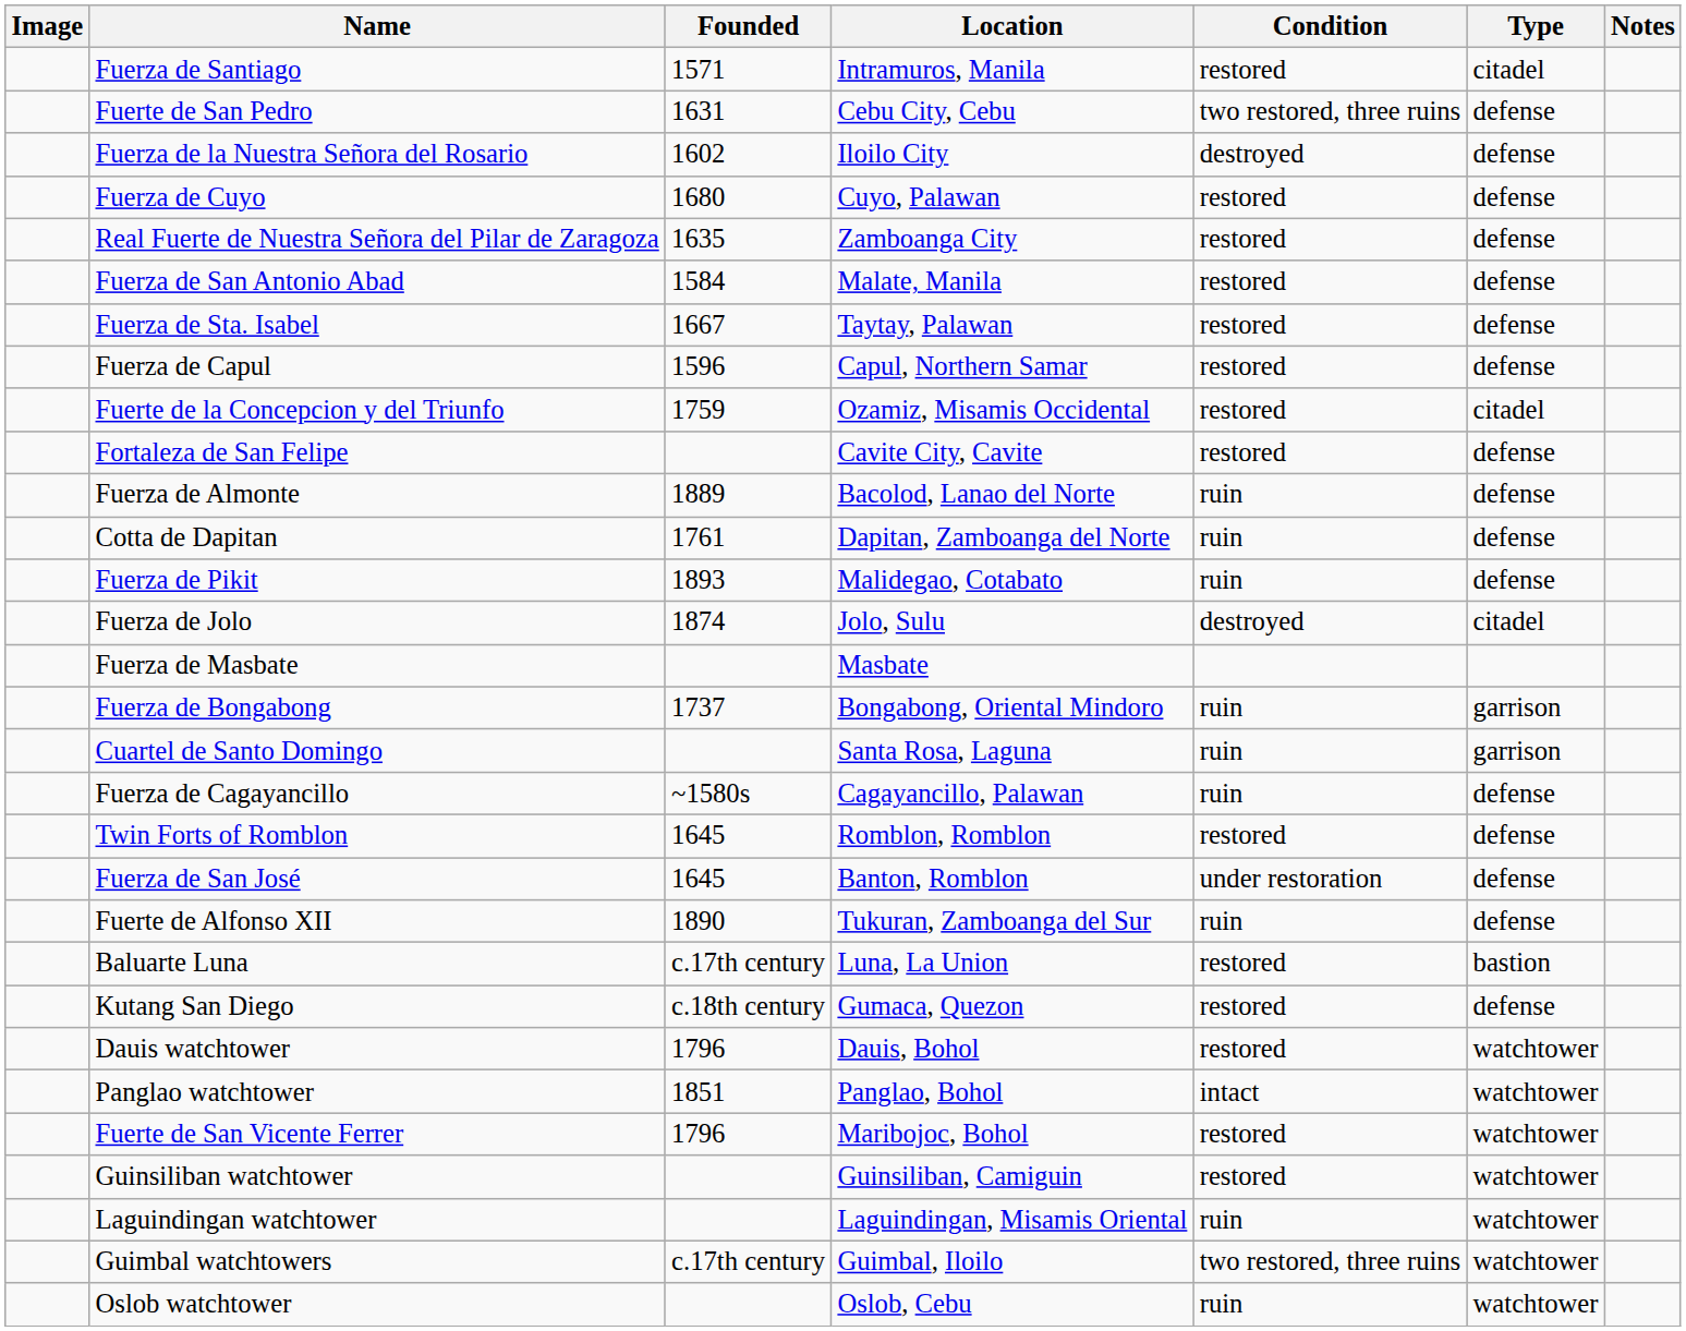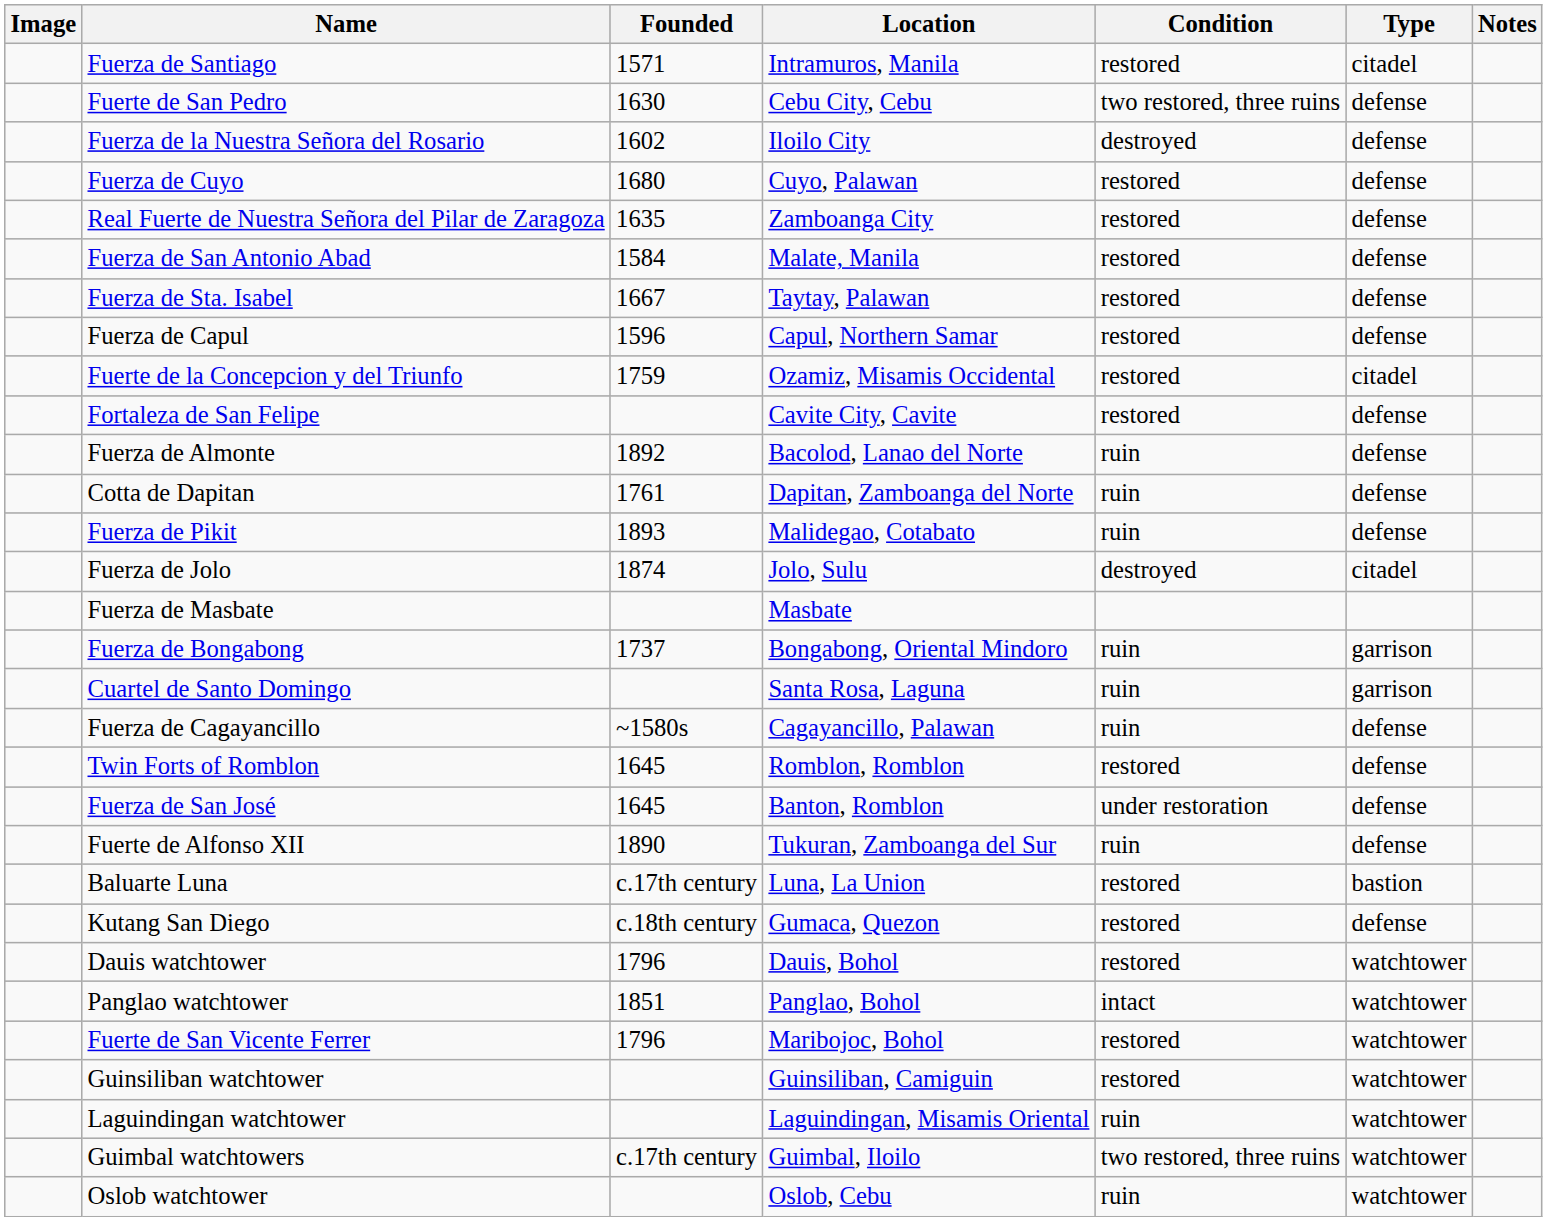Fuerte de San Pedro | Founded: 1631 -> 1630
Fuerza de Almonte | Founded: 1889 -> 1892
